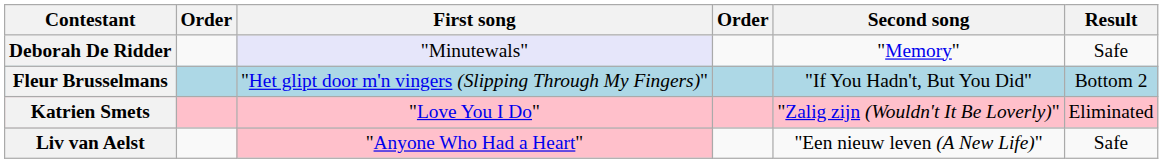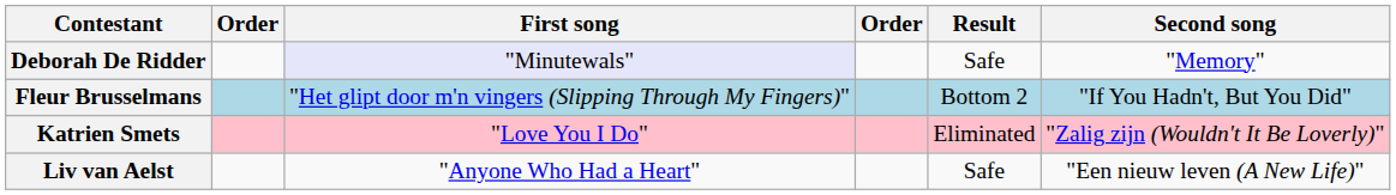columns swapped: Second song <-> Result
Liv van Aelst | First song: pink background -> no background
